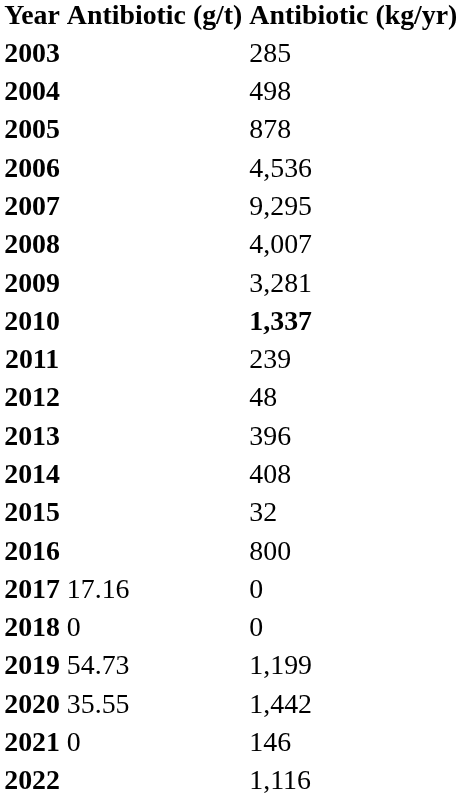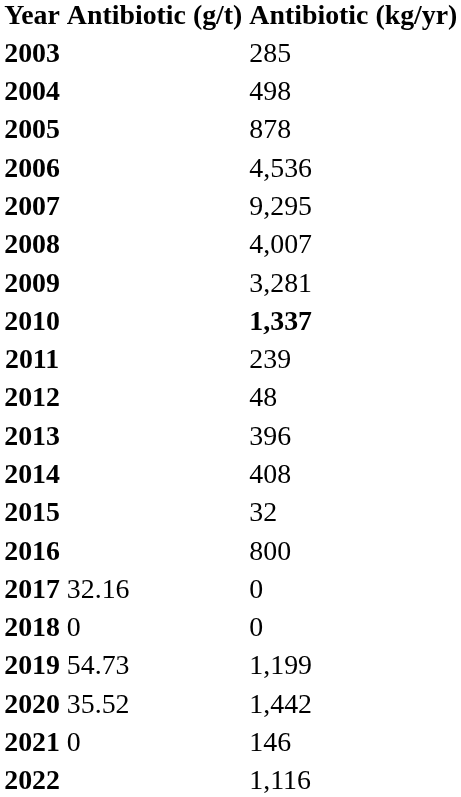2017 | Antibiotic (g/t): 17.16 -> 32.16
2020 | Antibiotic (g/t): 35.55 -> 35.52
